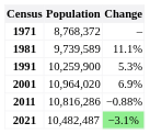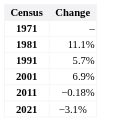- column: Population | 8,768,372 | 9,739,589 | 10,259,900 | 10,964,020 | 10,816,286 | 10,482,487
1991 | Change: 5.3% -> 5.7%
2011 | Change: −0.88% -> −0.18%
2021 | Change: lightgreen background -> no background
